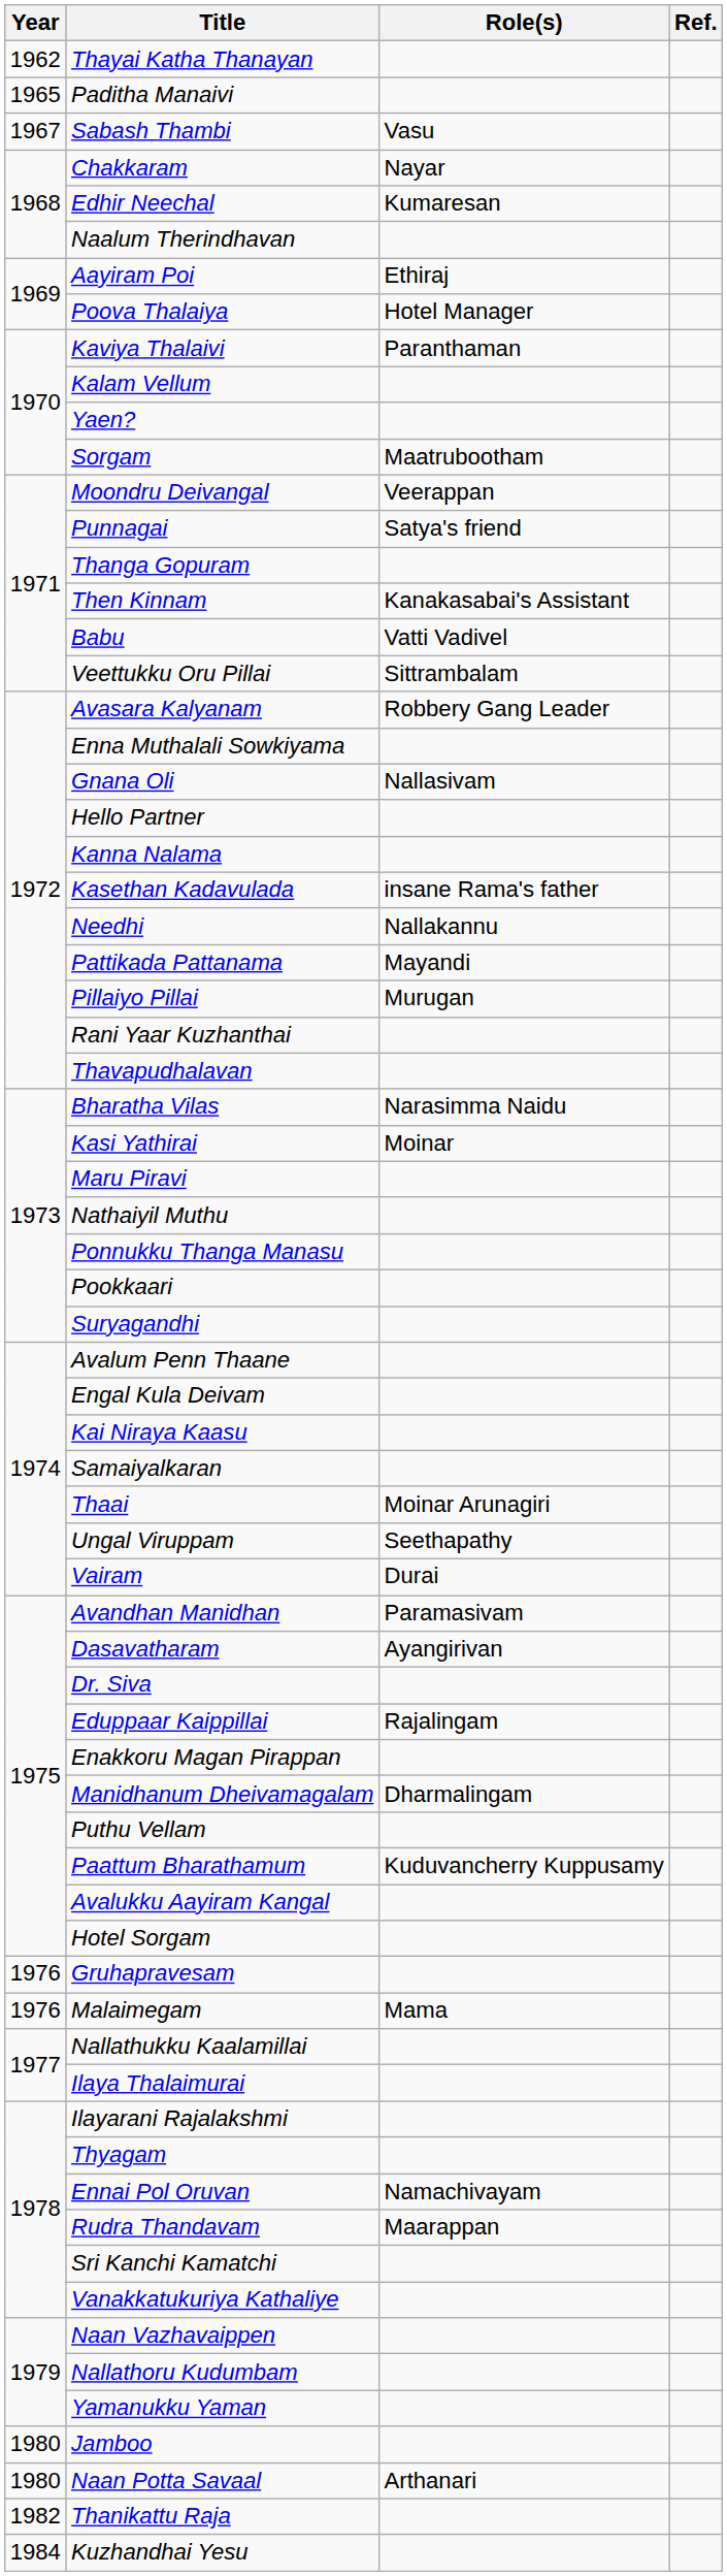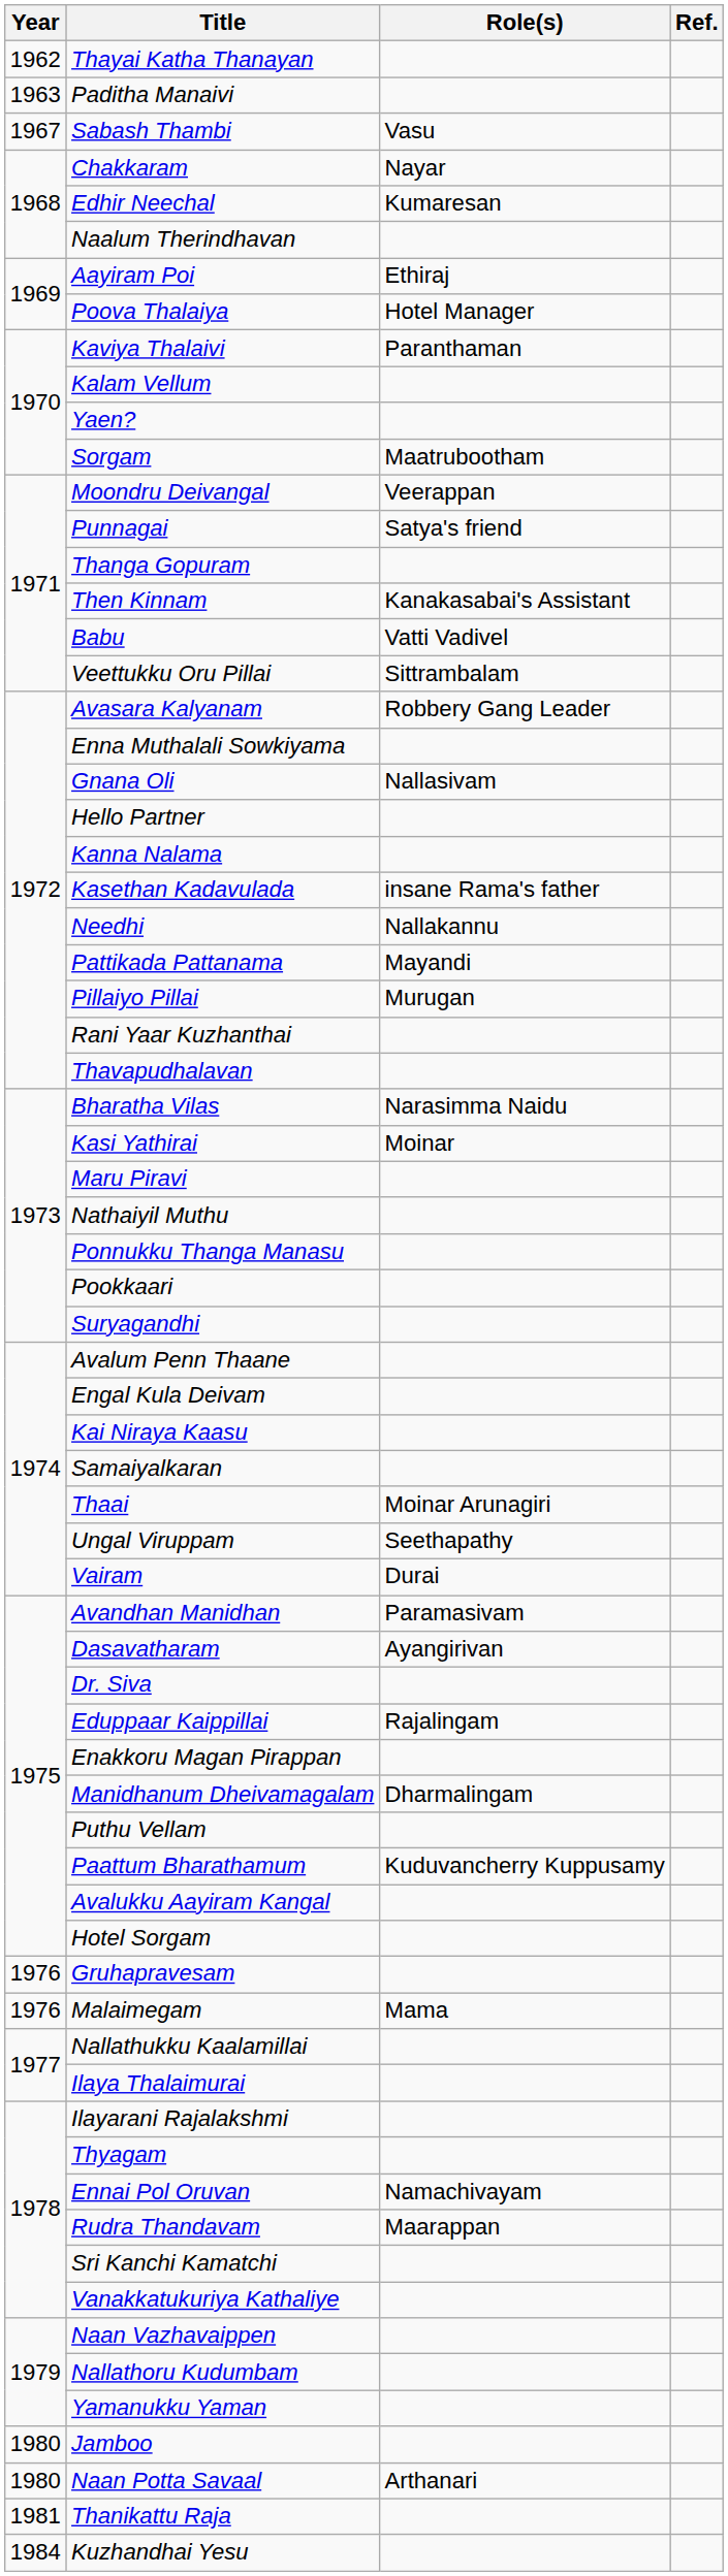Paditha Manaivi | Year: 1965 -> 1963
Thanikattu Raja | Year: 1982 -> 1981
